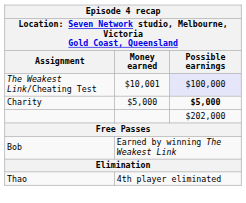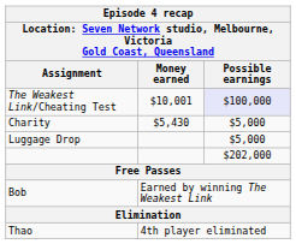Charity | Money earned: $5,000 -> $5,430
Charity | Possible earnings: bold -> normal
+ row: Luggage Drop | $5,000
